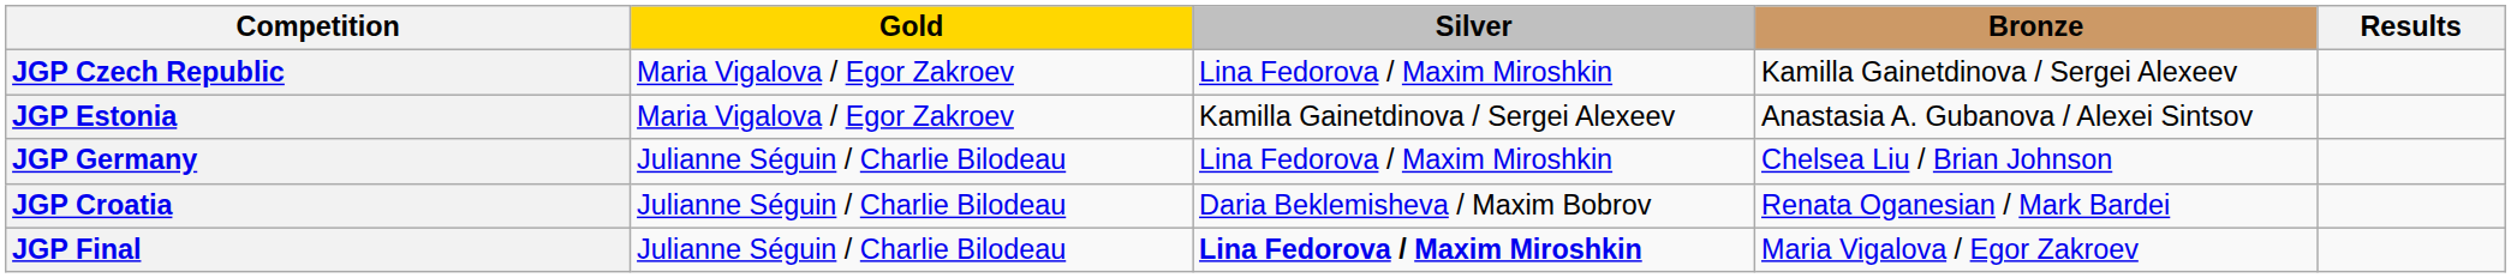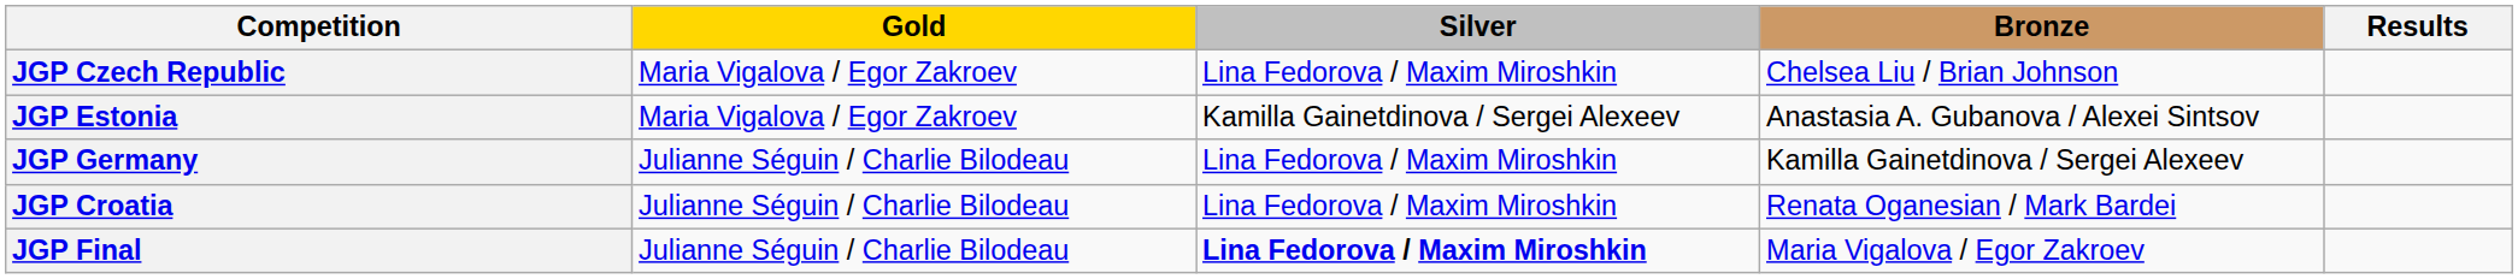JGP Czech Republic | Bronze: Kamilla Gainetdinova / Sergei Alexeev -> Chelsea Liu / Brian Johnson
JGP Germany | Bronze: Chelsea Liu / Brian Johnson -> Kamilla Gainetdinova / Sergei Alexeev
JGP Croatia | Silver: Daria Beklemisheva / Maxim Bobrov -> Lina Fedorova / Maxim Miroshkin
